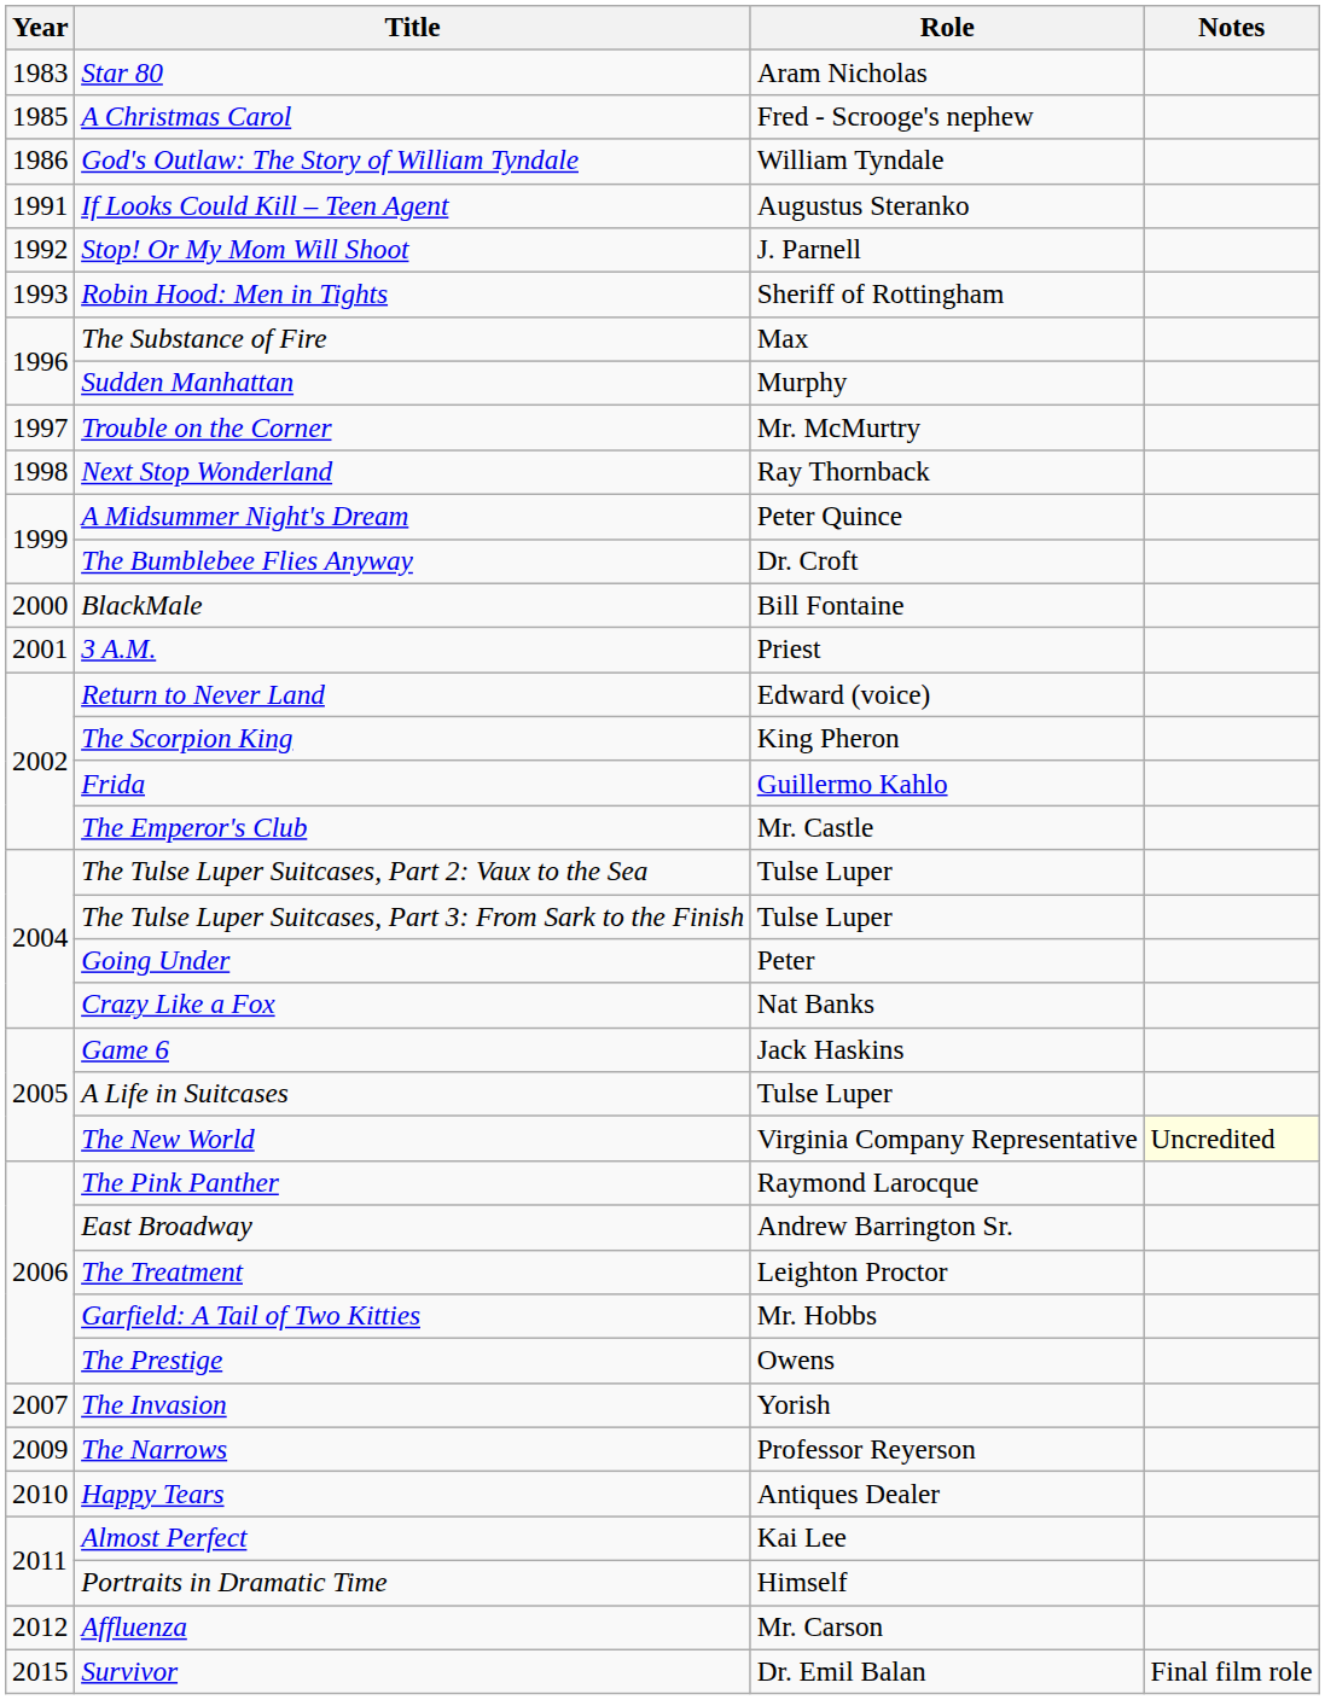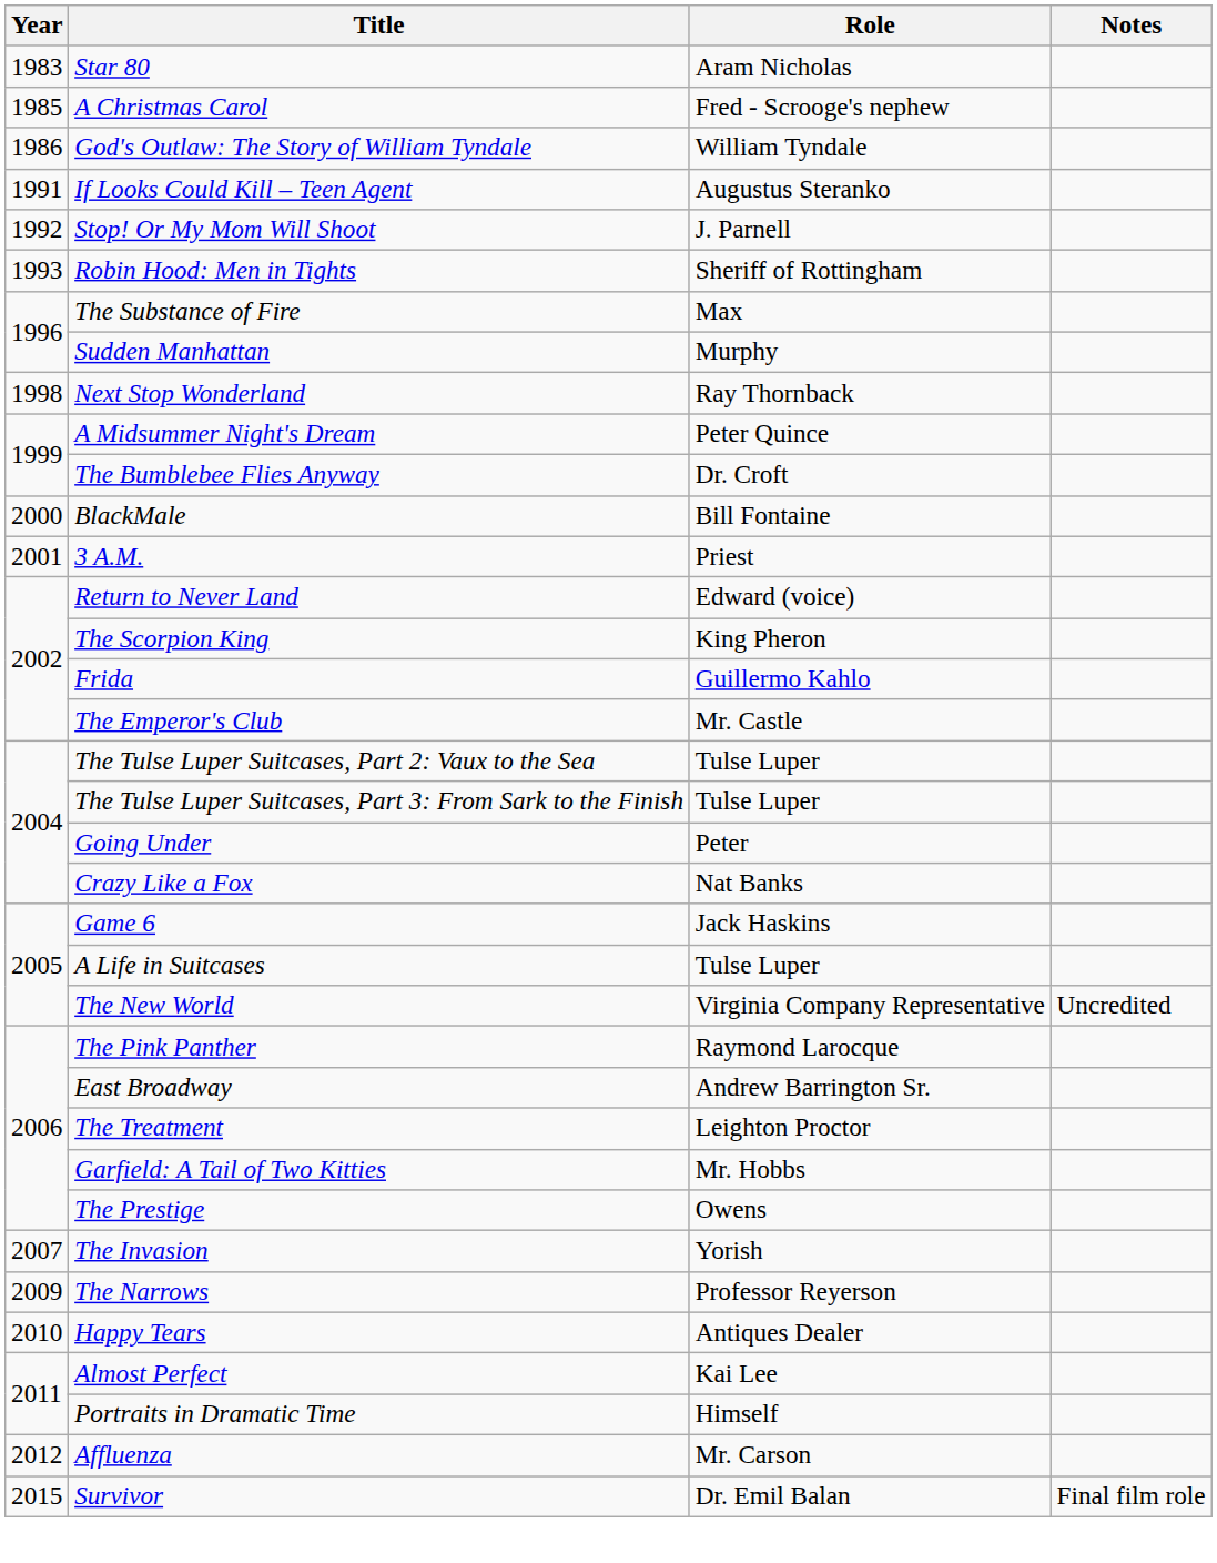- row: 1997 | Trouble on the Corner | Mr. McMurtry
The New World | Notes: lightyellow background -> no background
